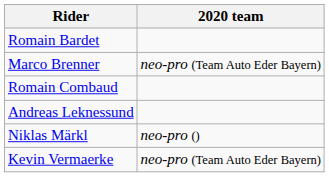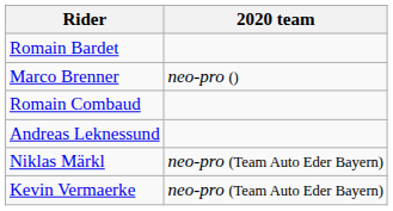Marco Brenner | 2020 team: neo-pro (Team Auto Eder Bayern) -> neo-pro ()
Niklas Märkl | 2020 team: neo-pro () -> neo-pro (Team Auto Eder Bayern)
